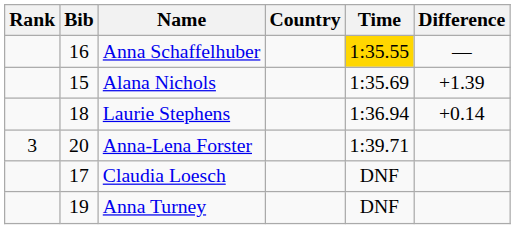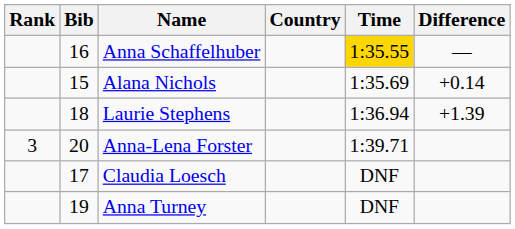Alana Nichols | Difference: +1.39 -> +0.14
Laurie Stephens | Difference: +0.14 -> +1.39
